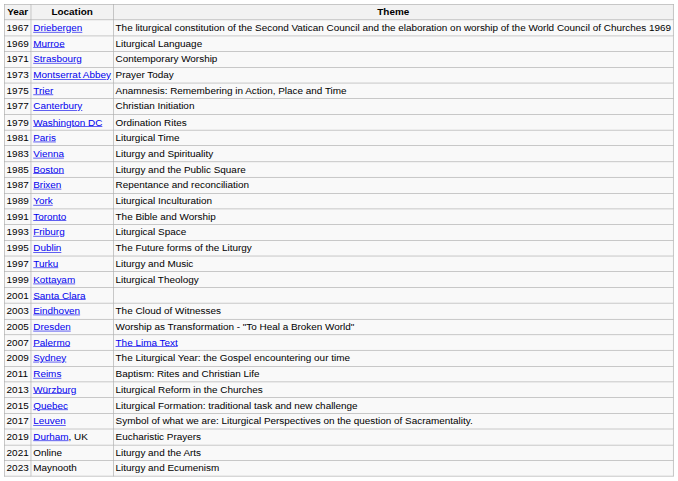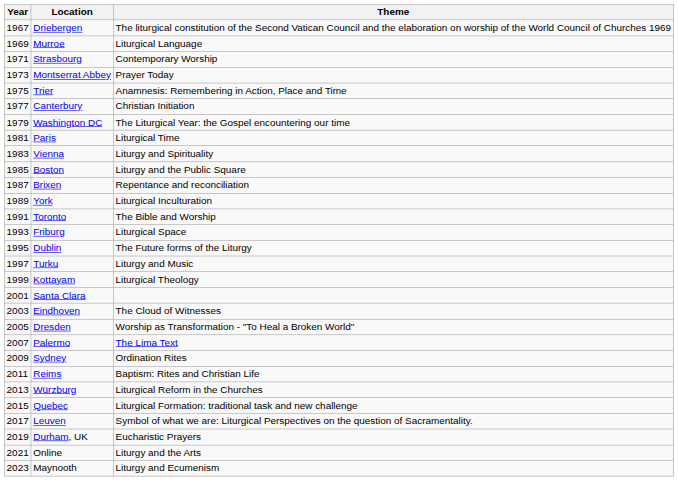Washington DC | Theme: Ordination Rites -> The Liturgical Year: the Gospel encountering our time
Sydney | Theme: The Liturgical Year: the Gospel encountering our time -> Ordination Rites
